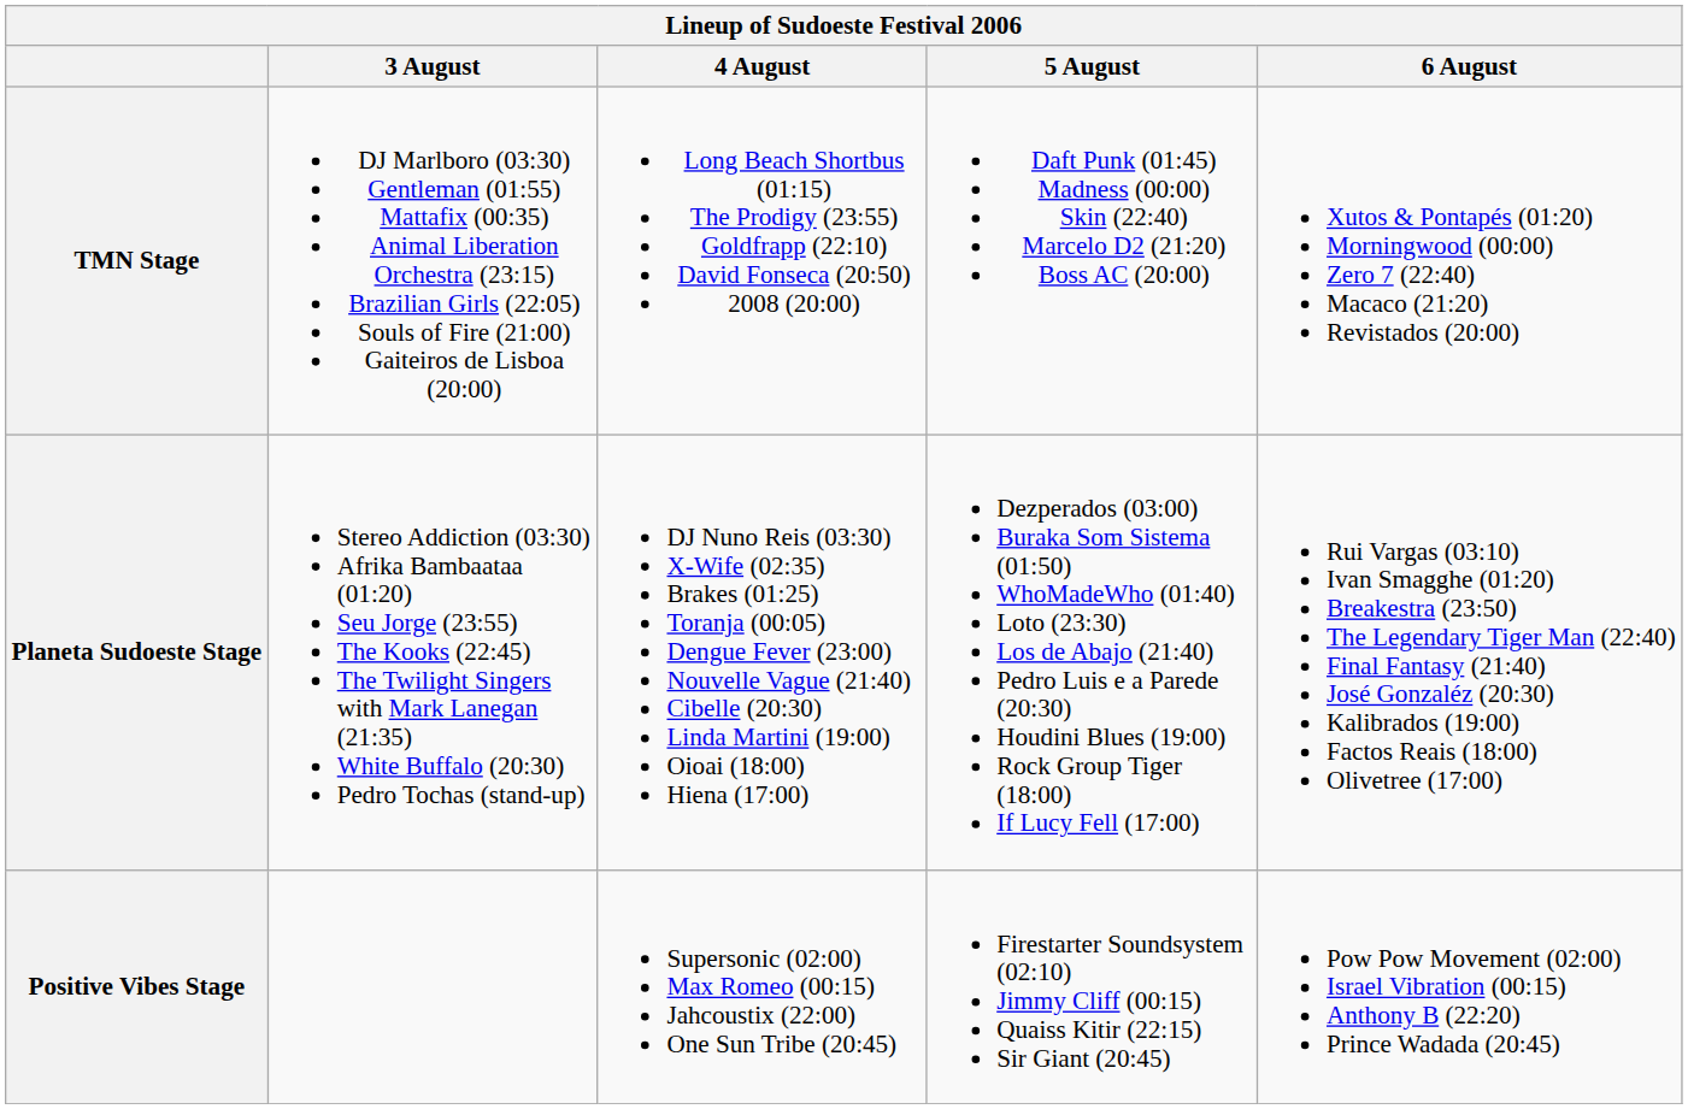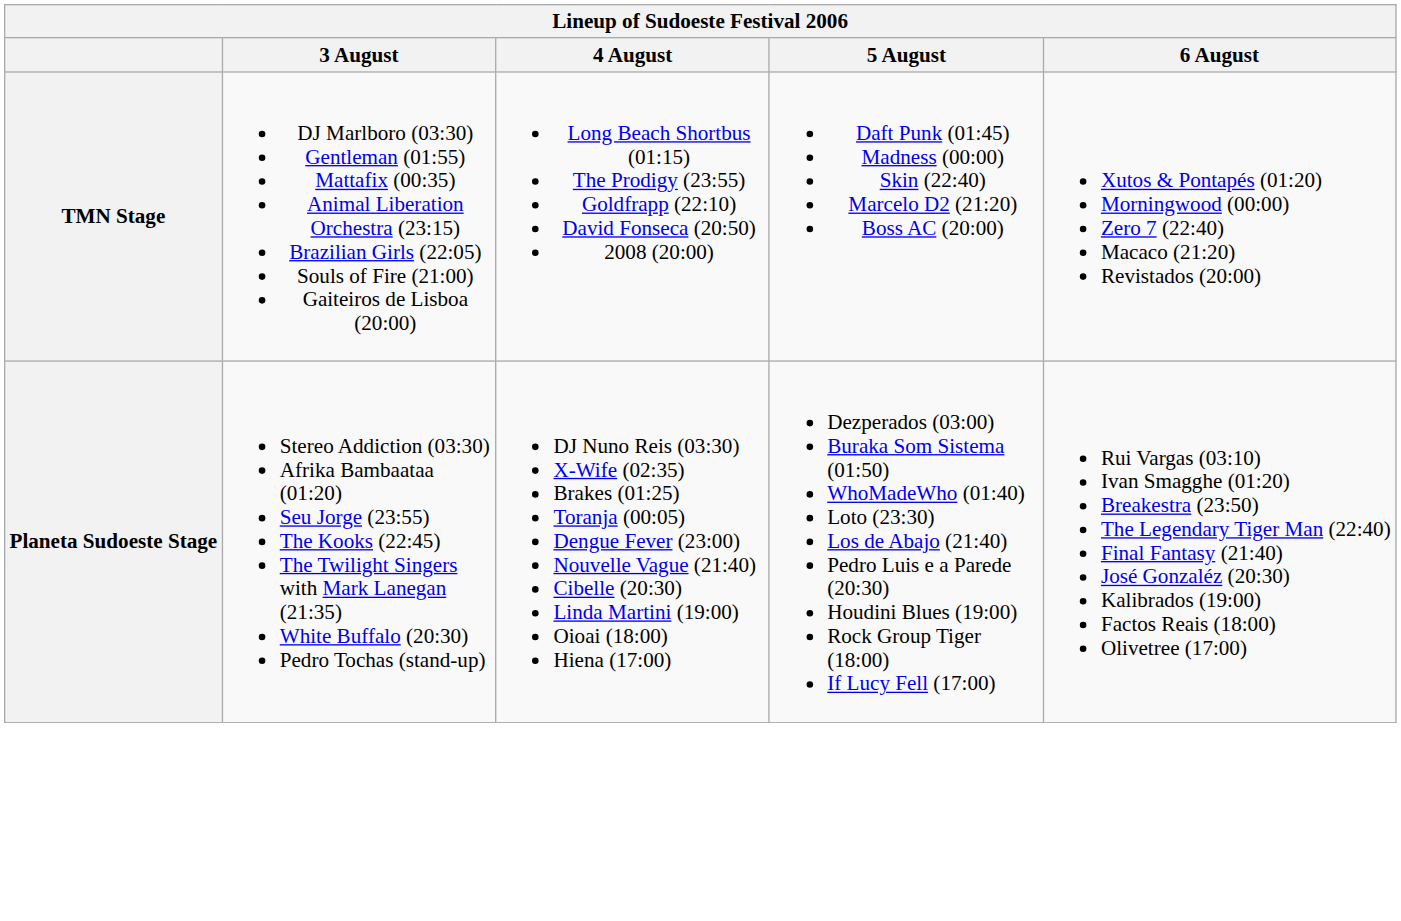- row: Positive Vibes Stage | Supersonic (02:00) Max Romeo (00:15) Jahcoustix (22:00) One Sun Tribe (20:45) | Firestarter Soundsystem (02:10) Jimmy Cliff (00:15) Quaiss Kitir (22:15) Sir Giant (20:45) | Pow Pow Movement (02:00) Israel Vibration (00:15) Anthony B (22:20) Prince Wadada (20:45)
